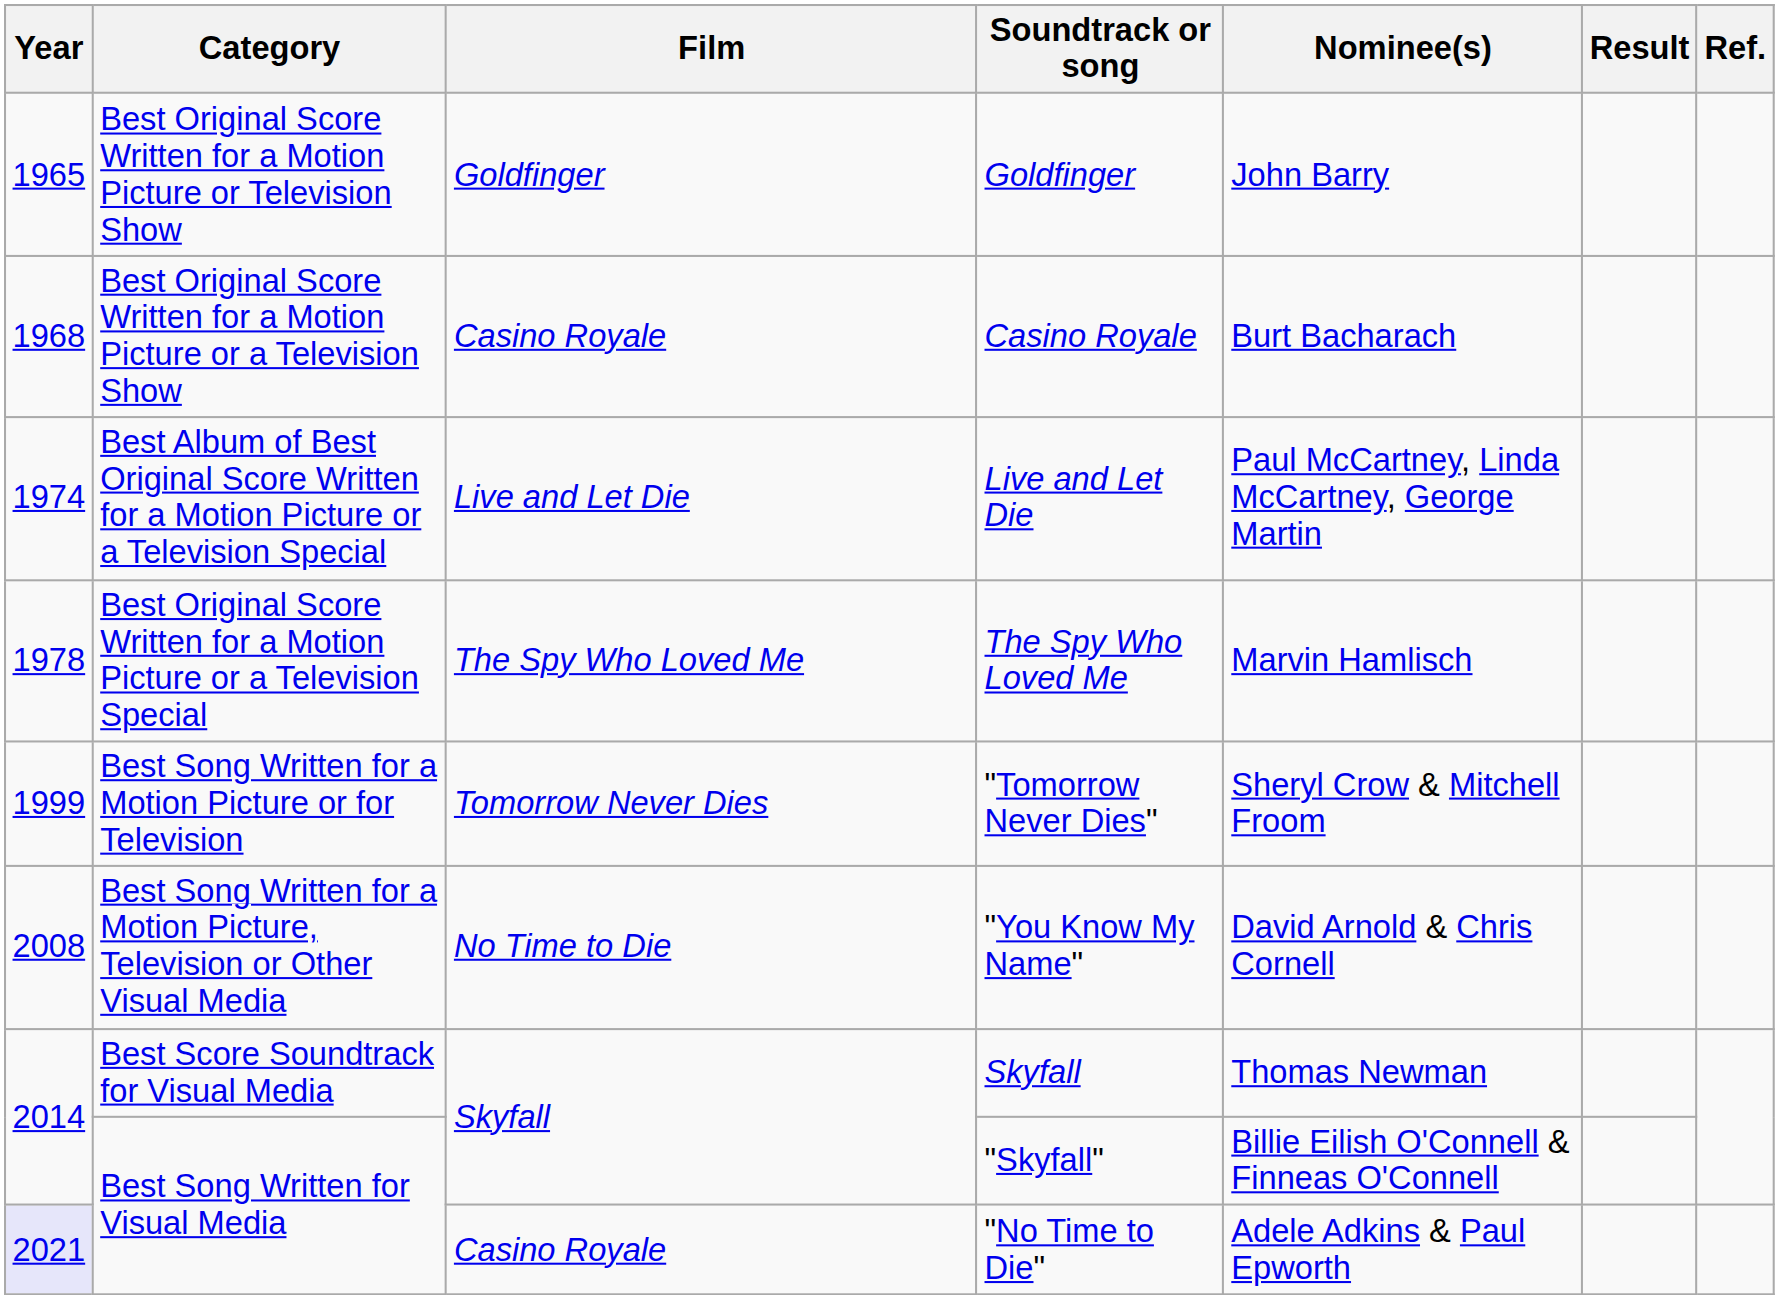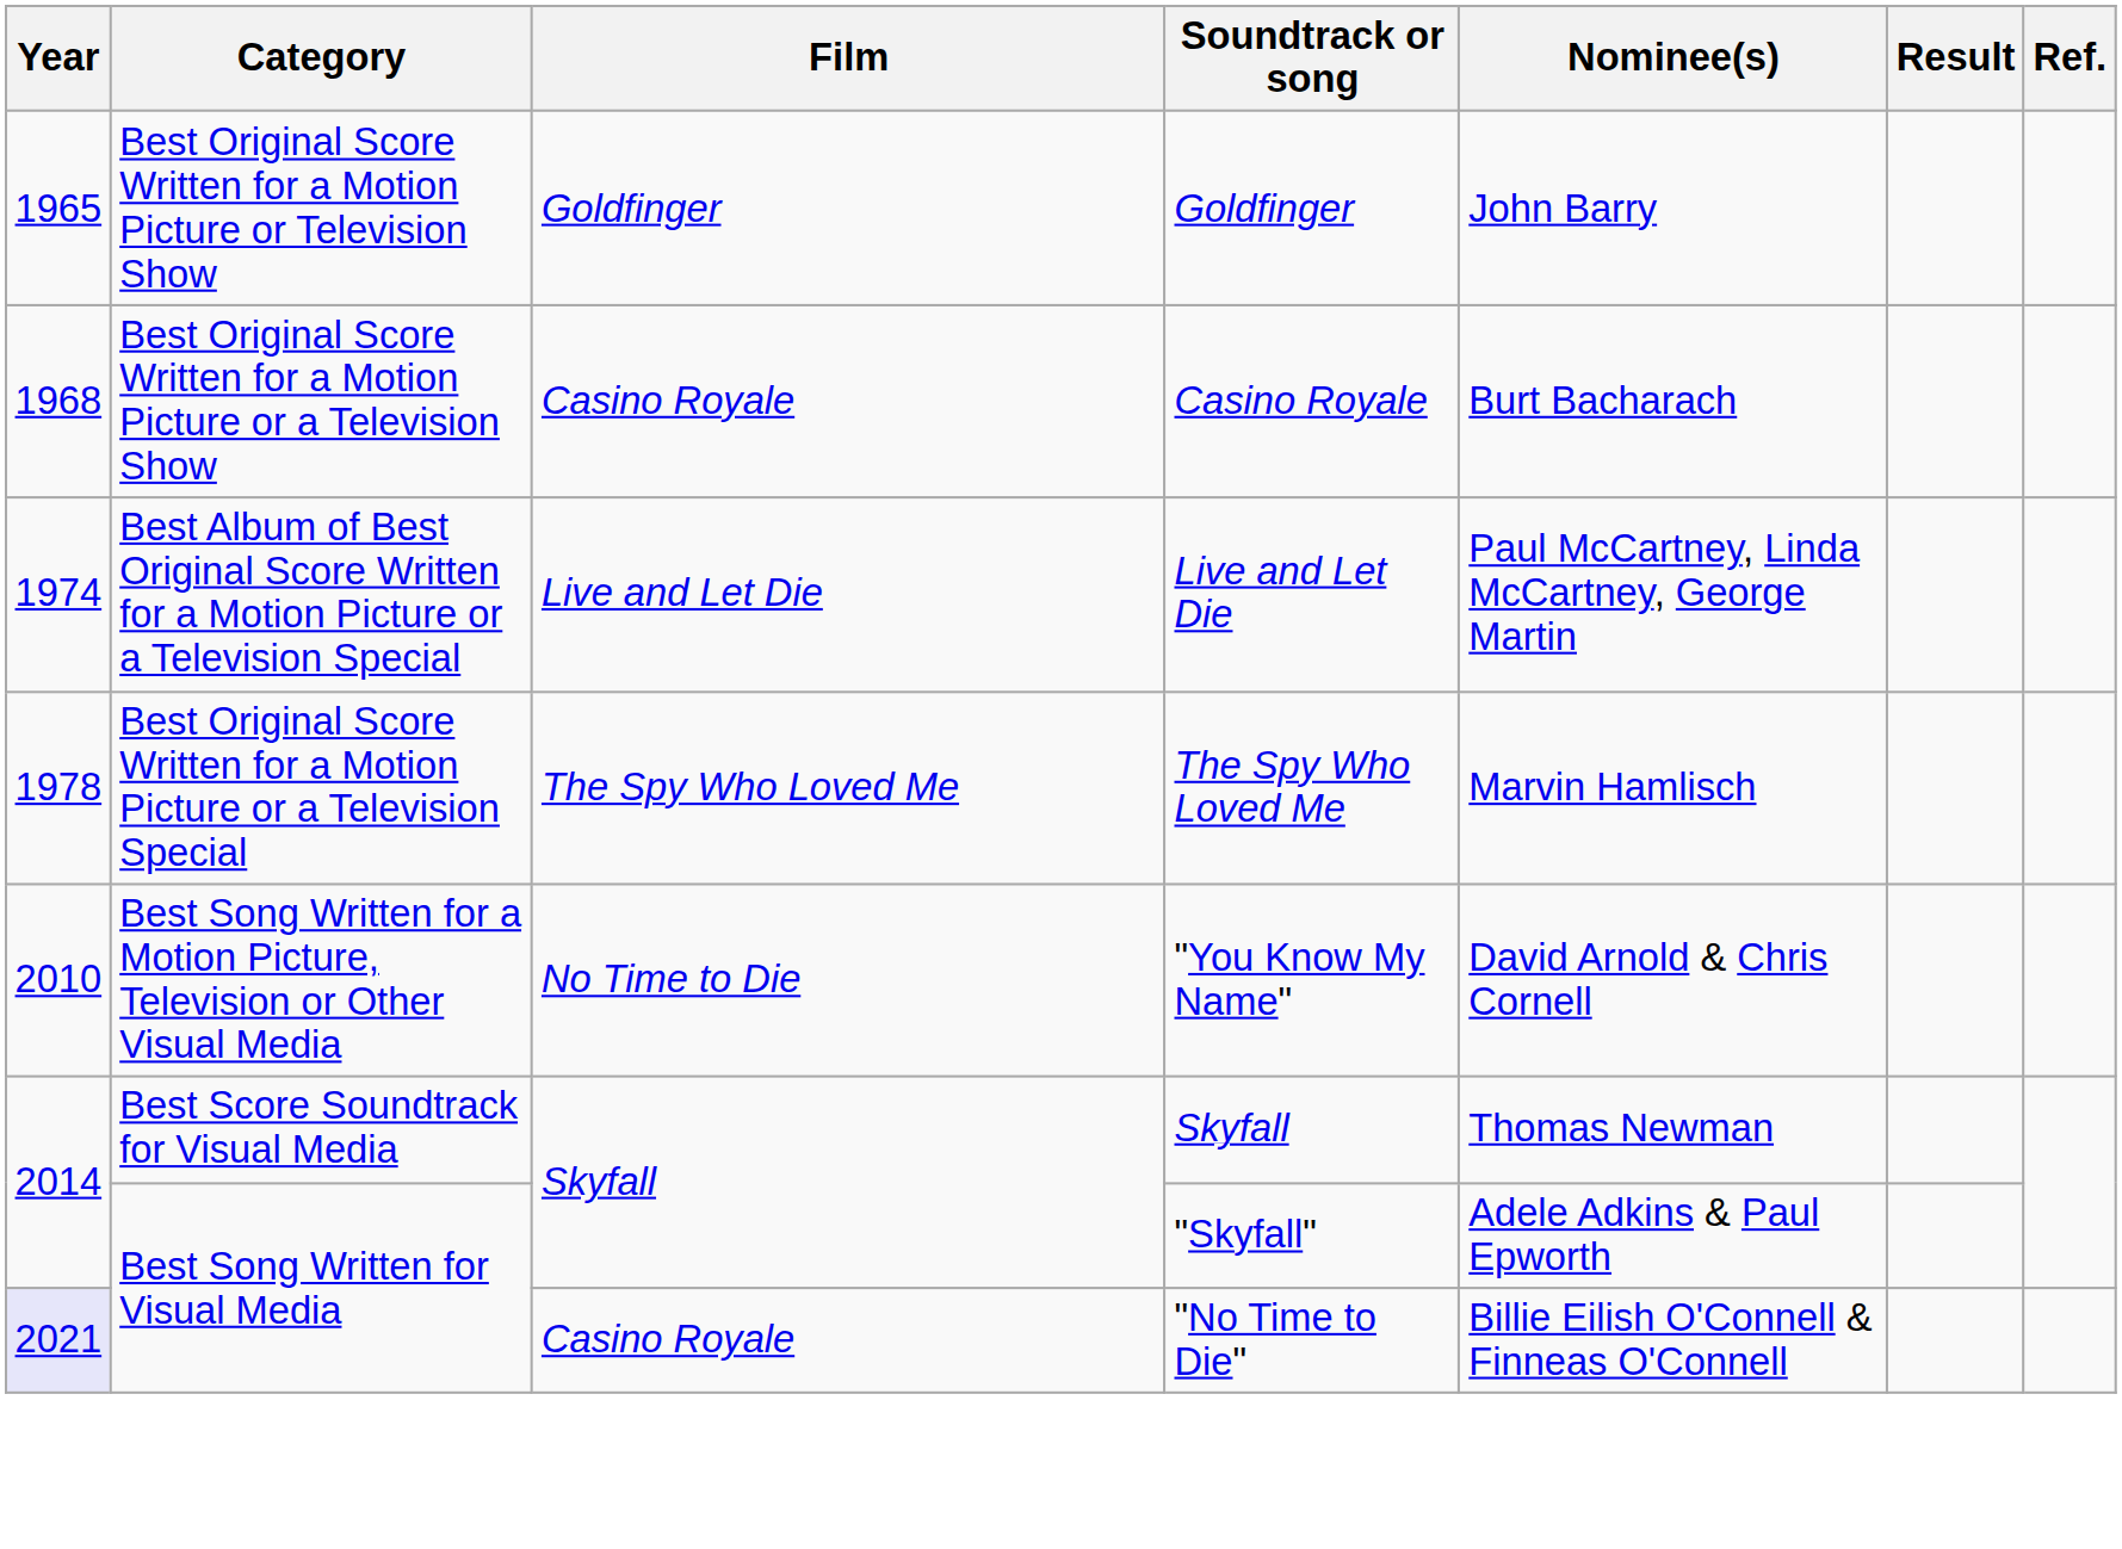- row: 1999 | Best Song Written for a Motion Picture or for Television | Tomorrow Never Dies | "Tomorrow Never Dies" | Sheryl Crow & Mitchell Froom
"You Know My Name" | Year: 2008 -> 2010
"Skyfall" | Nominee(s): Billie Eilish O'Connell & Finneas O'Connell -> Adele Adkins & Paul Epworth
"No Time to Die" | Nominee(s): Adele Adkins & Paul Epworth -> Billie Eilish O'Connell & Finneas O'Connell
